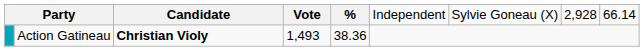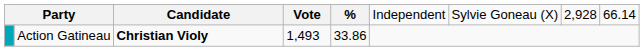Action Gatineau | column 5: 38.36 -> 33.86
